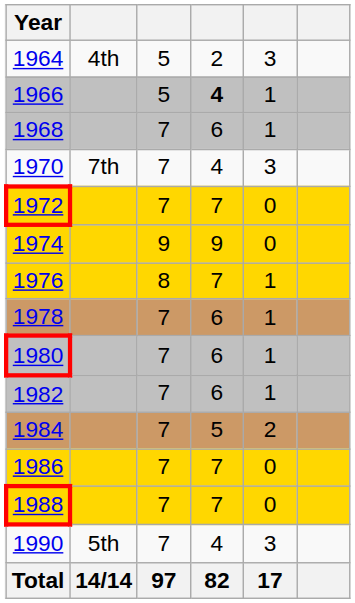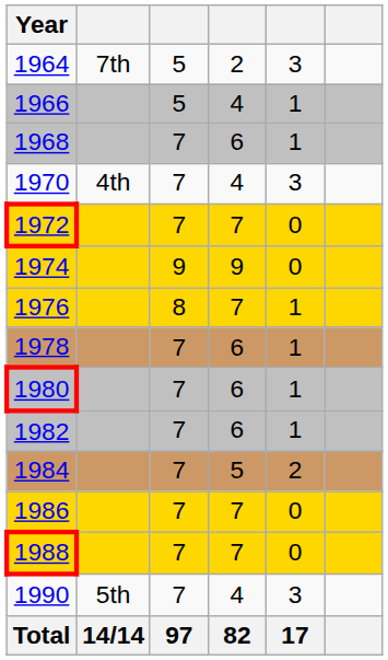1964 | column 2: 4th -> 7th
1966 | column 4: bold -> normal
1970 | column 2: 7th -> 4th
